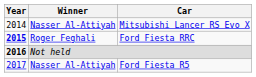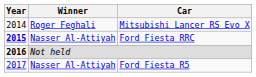Mitsubishi Lancer RS Evo X | Winner: Nasser Al-Attiyah -> Roger Feghali
Ford Fiesta RRC | Winner: Roger Feghali -> Nasser Al-Attiyah
